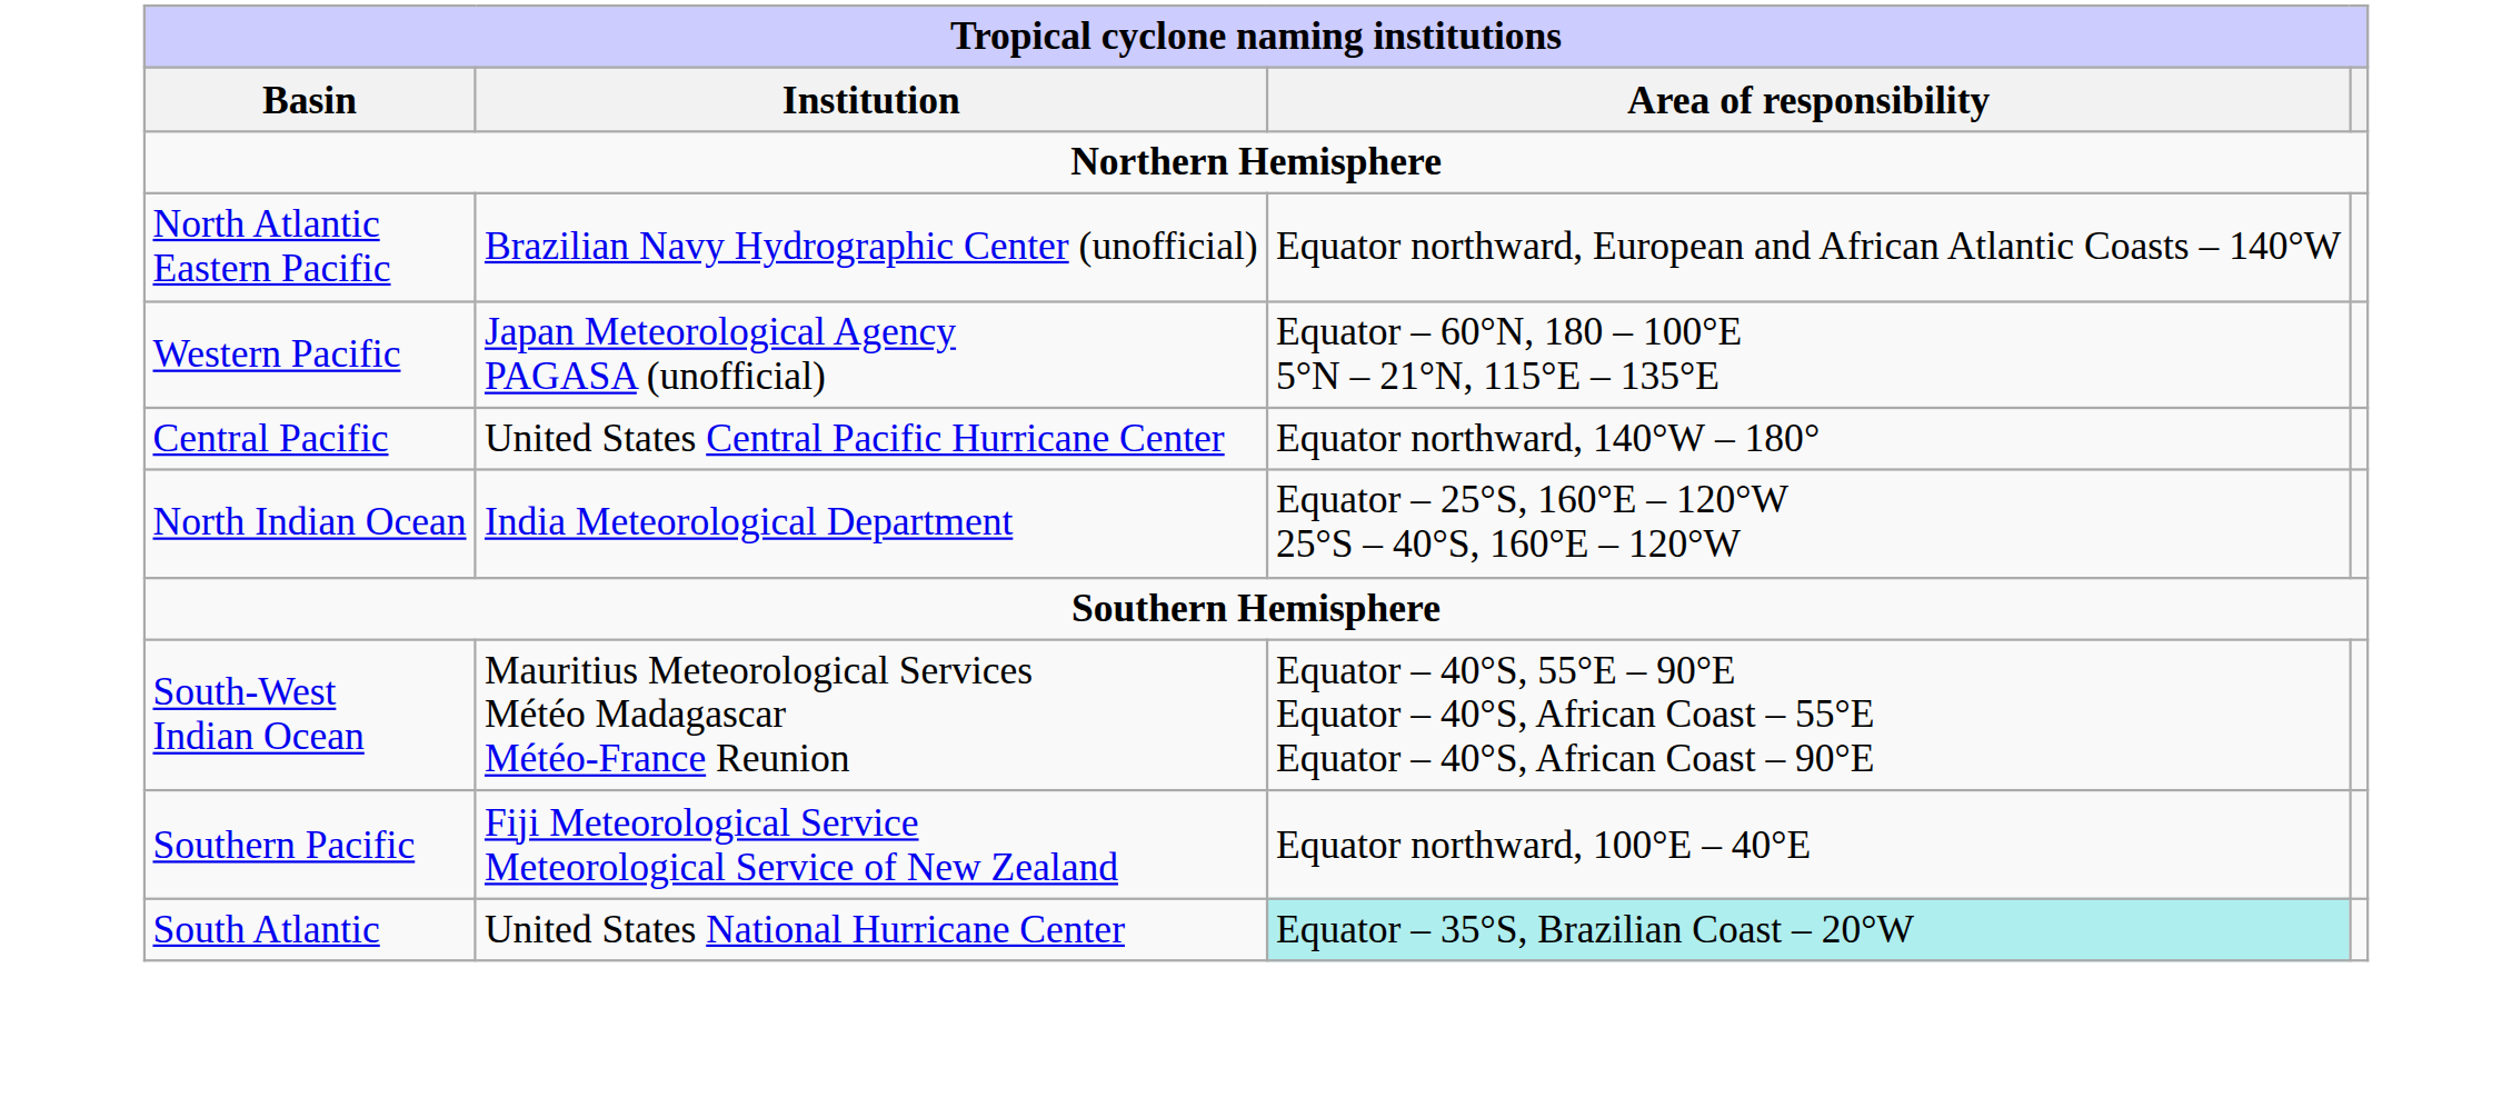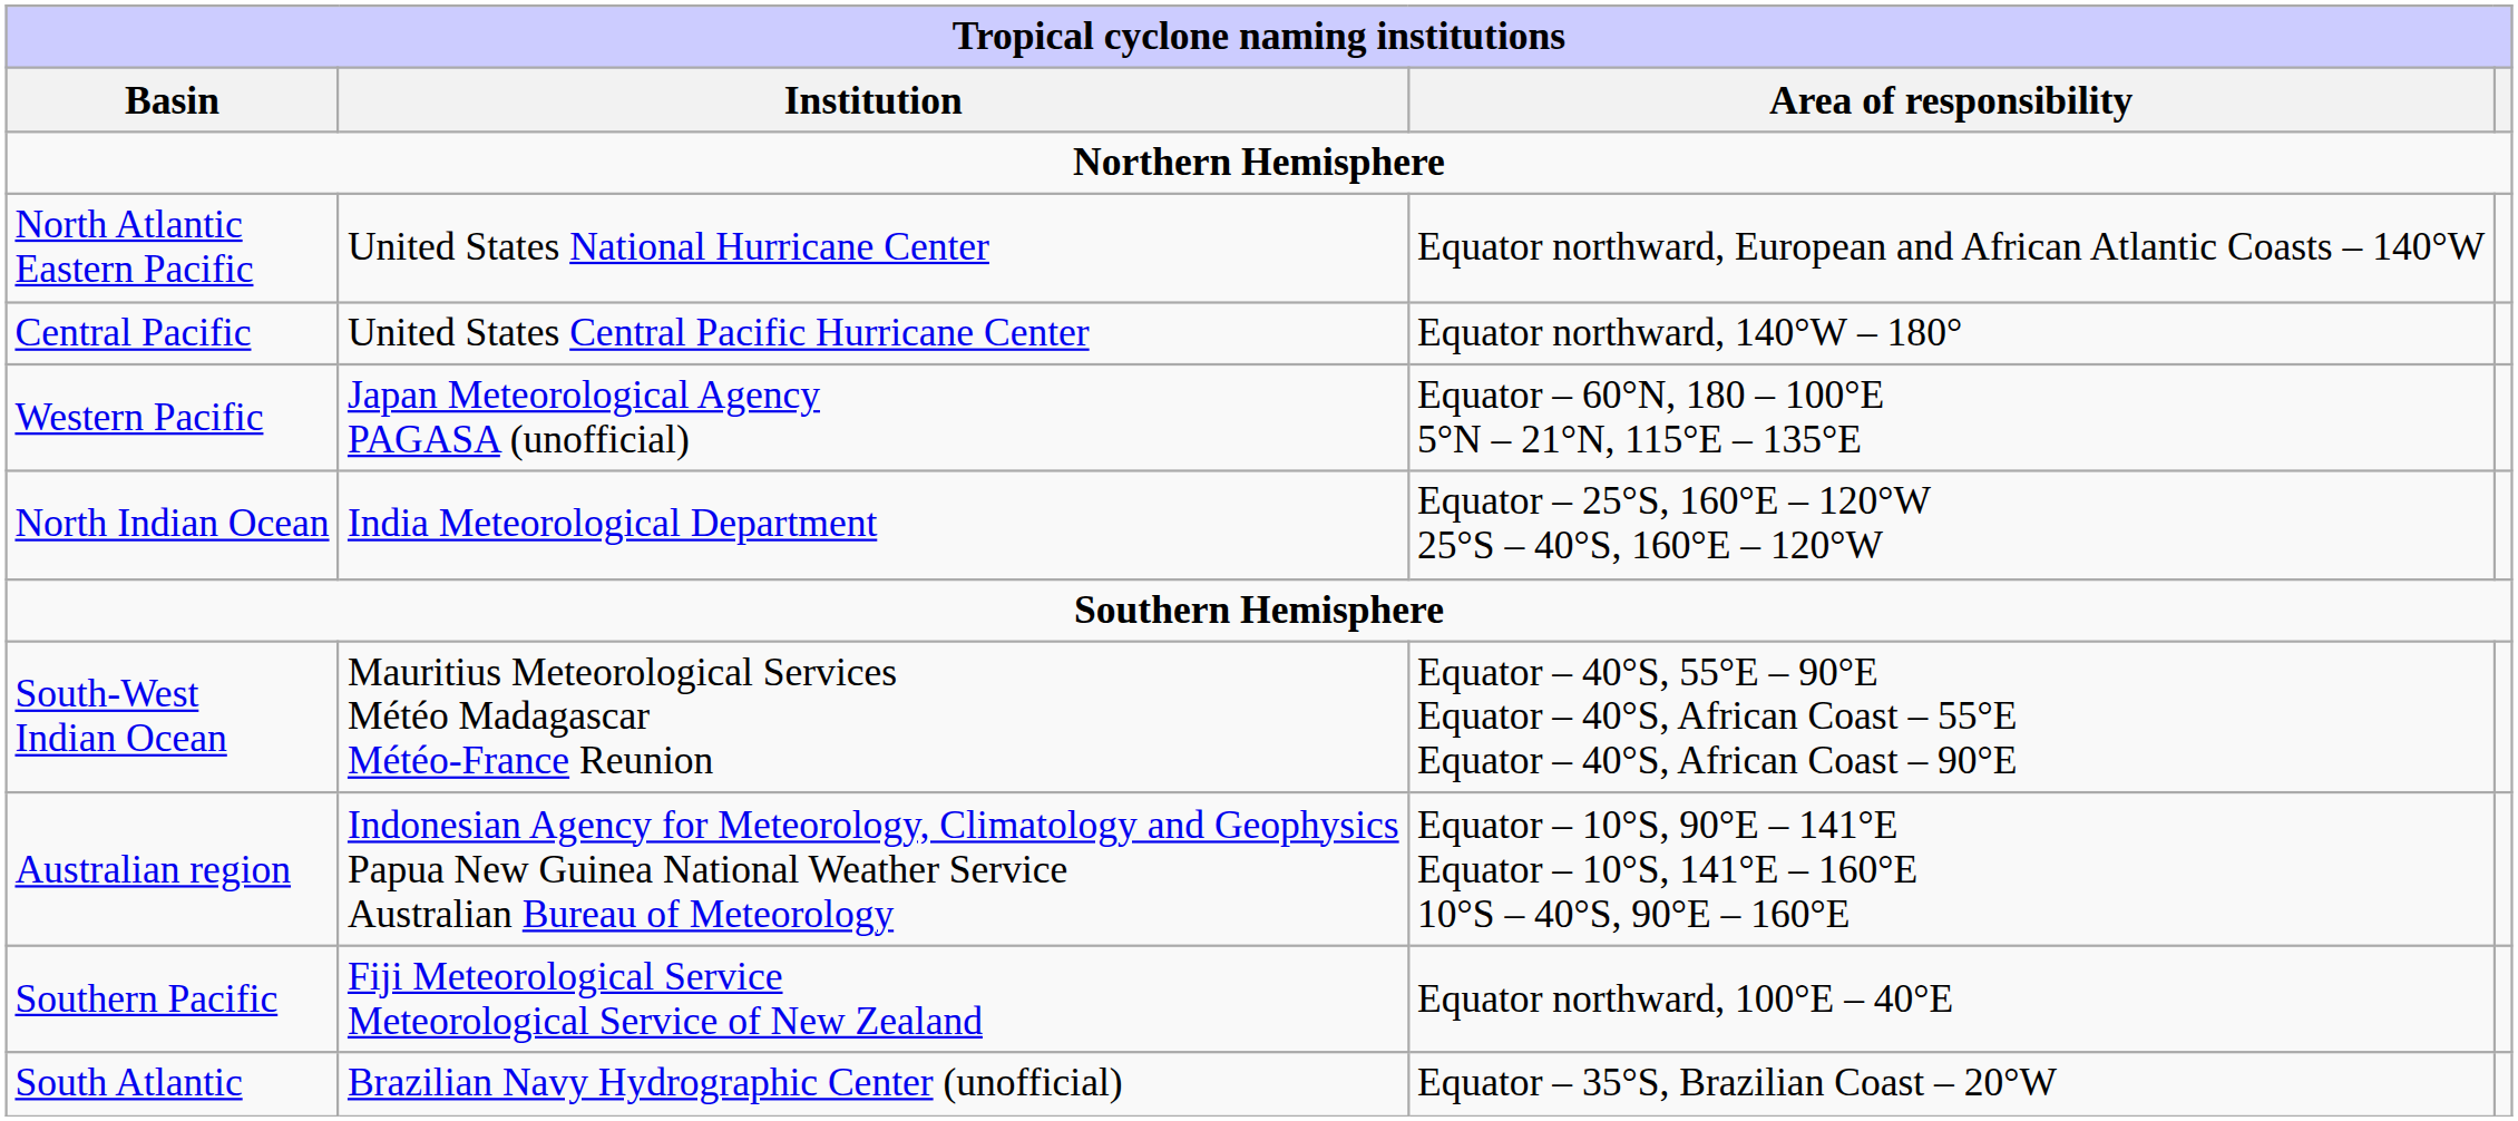North Atlantic Eastern Pacific | Institution: Brazilian Navy Hydrographic Center (unofficial) -> United States National Hurricane Center
rows swapped: Central Pacific <-> Western Pacific
+ row: Australian region | Indonesian Agency for Meteorology, Climatology and Geophysics Papua New Guinea National Weather Service Australian Bureau of Meteorology | Equator – 10°S, 90°E – 141°E Equator – 10°S, 141°E – 160°E 10°S – 40°S, 90°E – 160°E
South Atlantic | Institution: United States National Hurricane Center -> Brazilian Navy Hydrographic Center (unofficial)
South Atlantic | Area of responsibility: paleturquoise background -> no background
